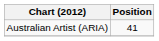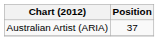Australian Artist (ARIA) | Position: 41 -> 37
